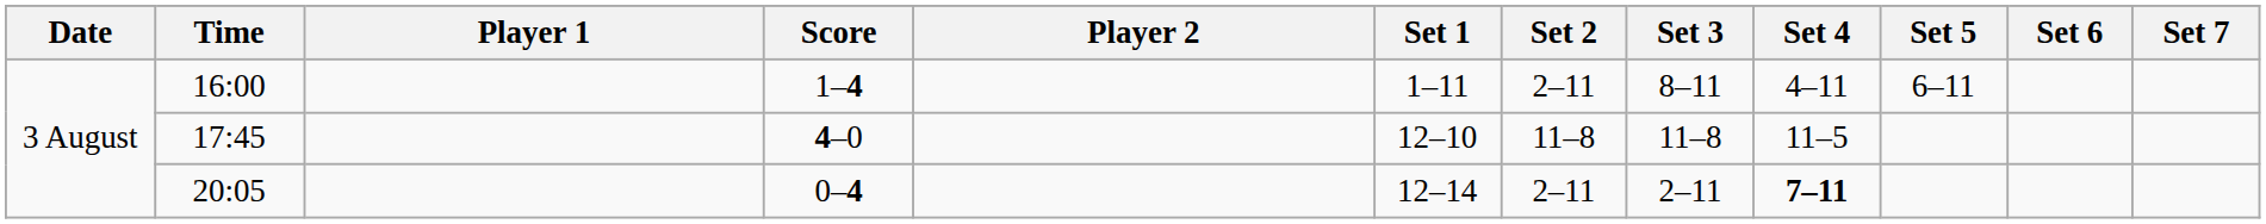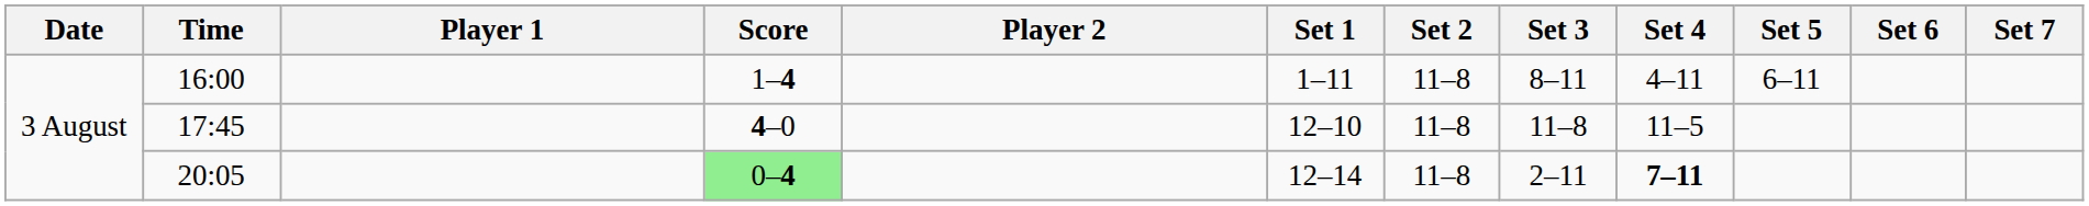16:00 | Set 2: 2–11 -> 11–8
20:05 | Score: no background -> lightgreen background
20:05 | Set 2: 2–11 -> 11–8
